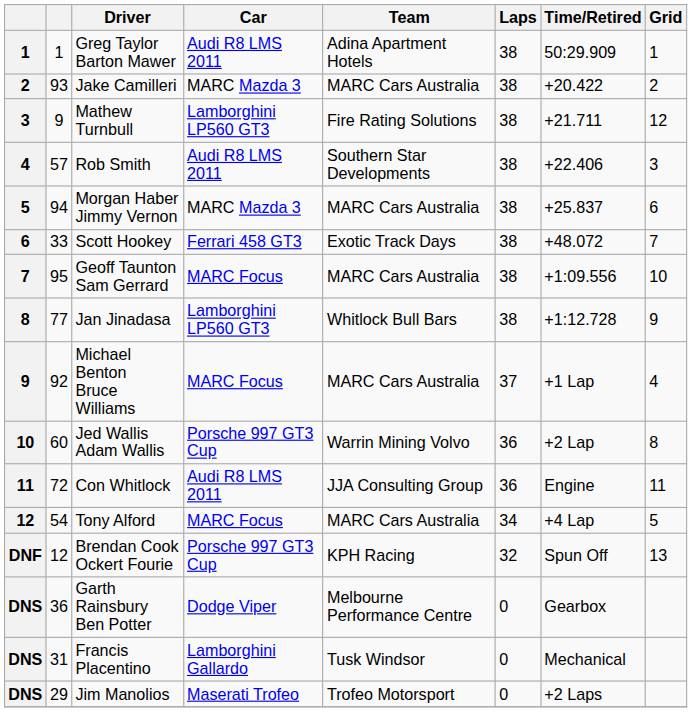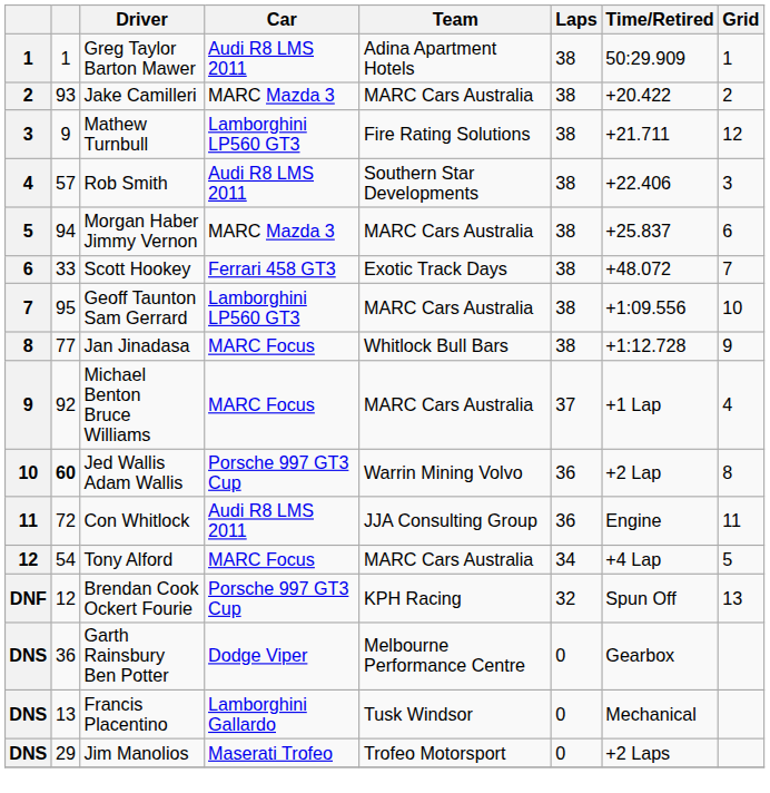Geoff Taunton Sam Gerrard | Car: MARC Focus -> Lamborghini LP560 GT3
Jan Jinadasa | Car: Lamborghini LP560 GT3 -> MARC Focus
Jed Wallis Adam Wallis | column 2: normal -> bold
Francis Placentino | column 2: 31 -> 13
